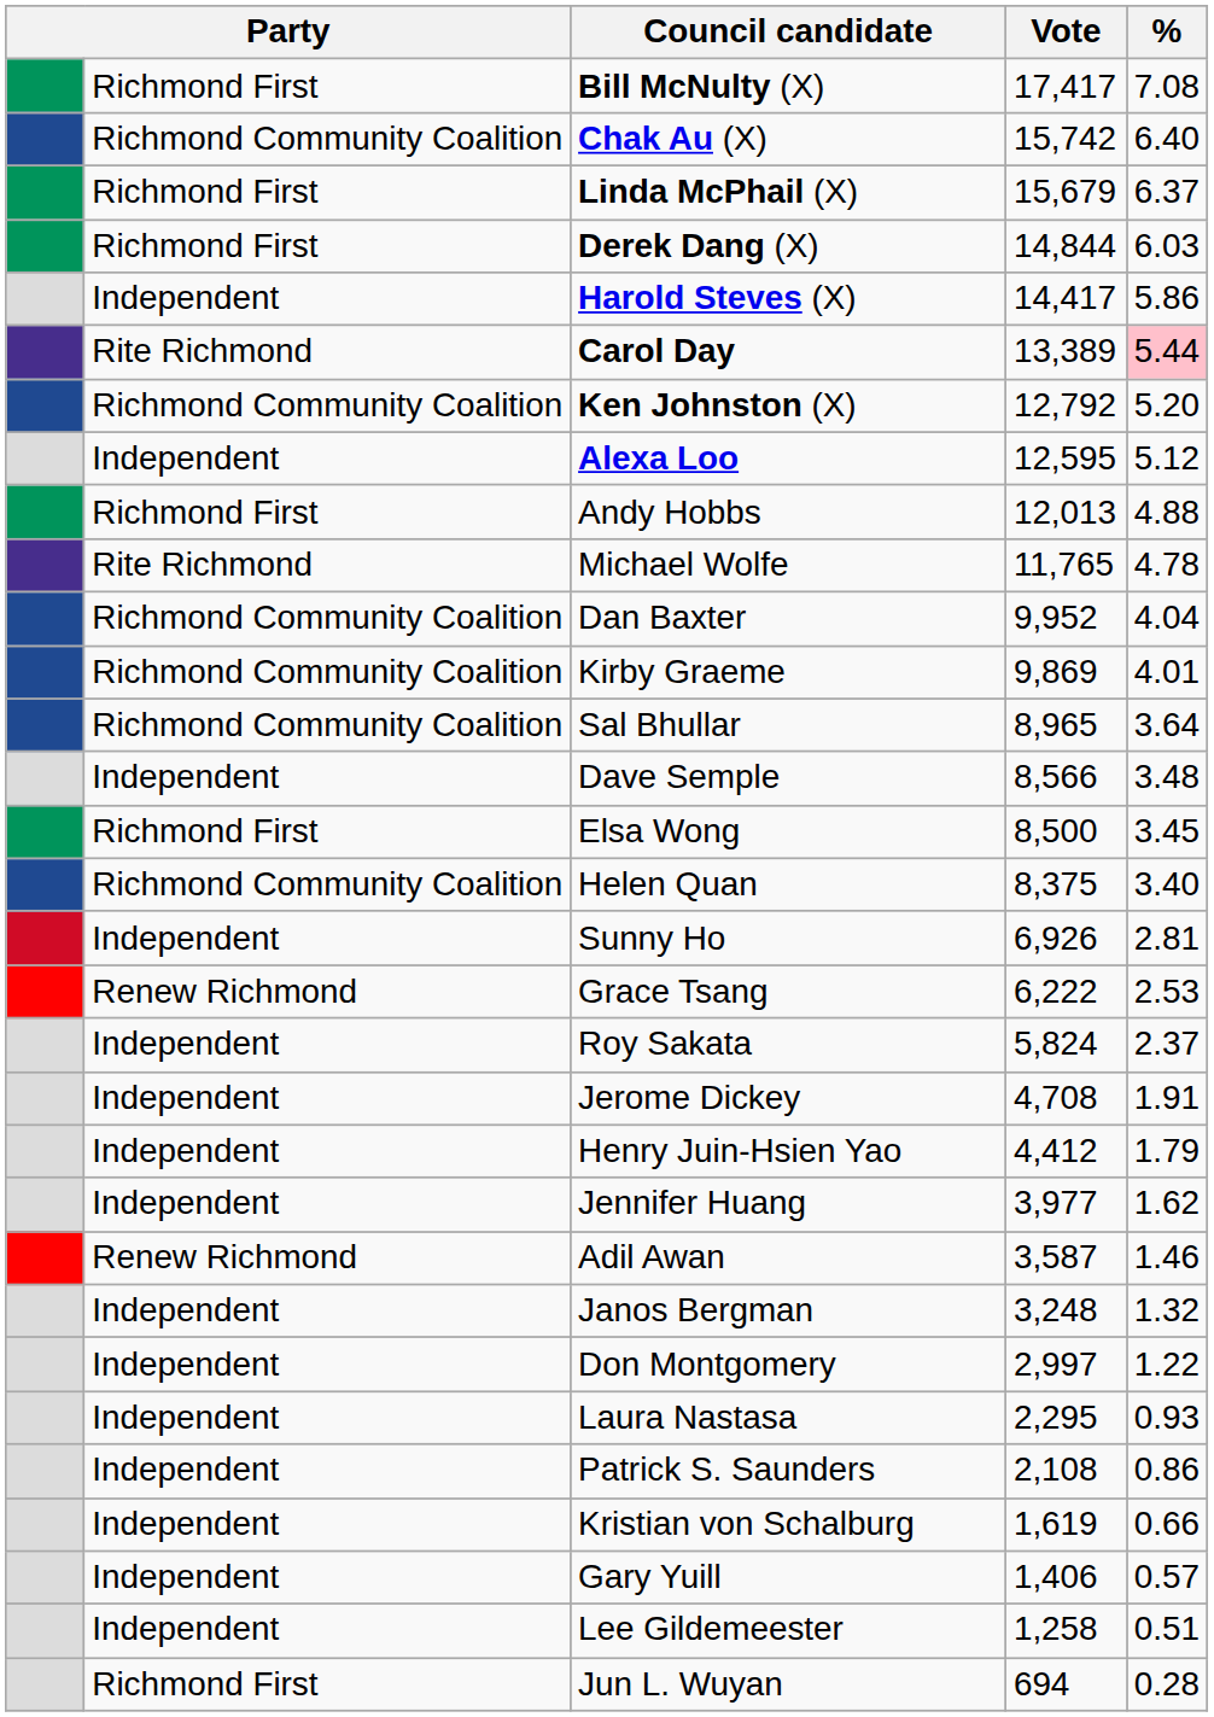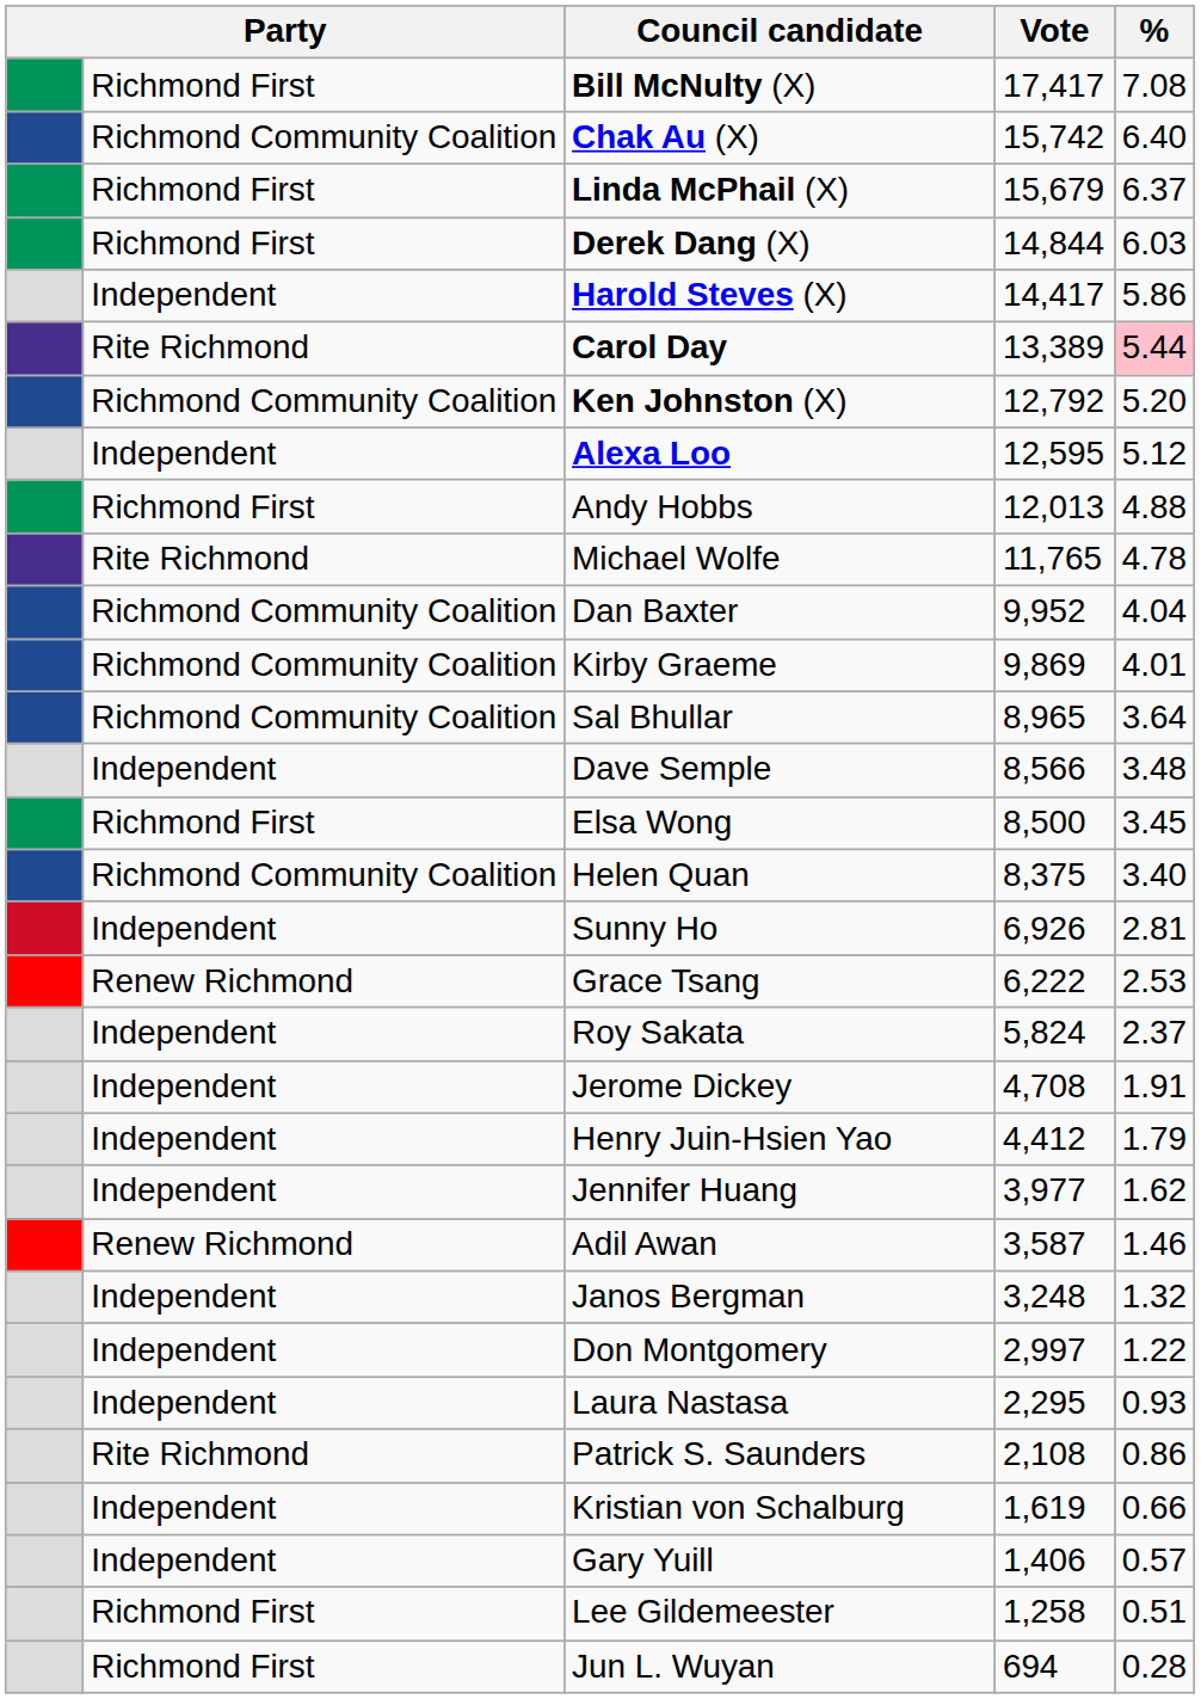Patrick S. Saunders | column 2: Independent -> Rite Richmond
Lee Gildemeester | column 2: Independent -> Richmond First
